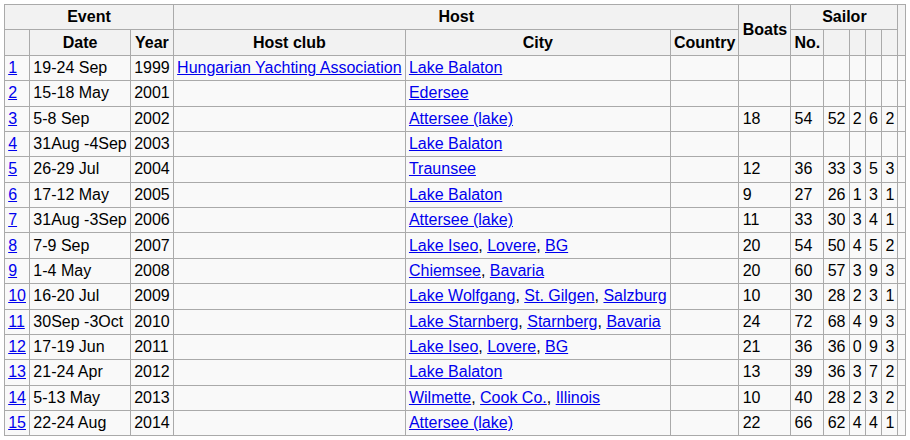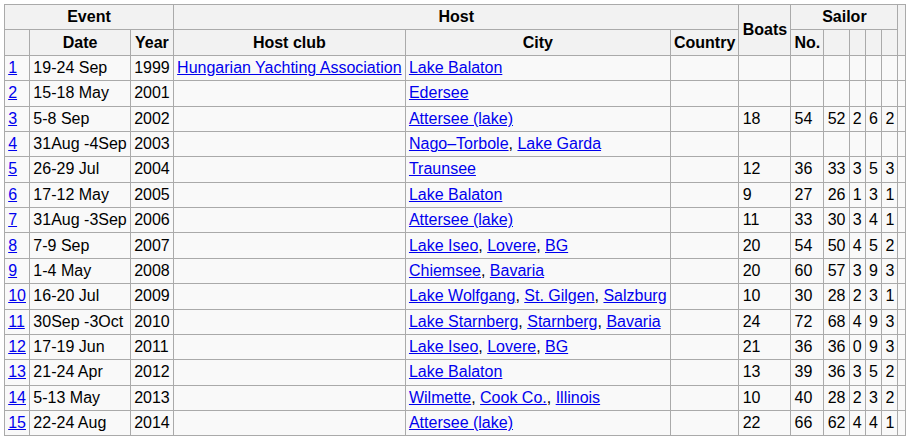31Aug -4Sep | Host / City: Lake Balaton -> Nago–Torbole, Lake Garda
21-24 Apr | column 11: 7 -> 5
